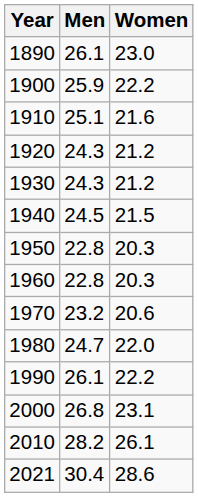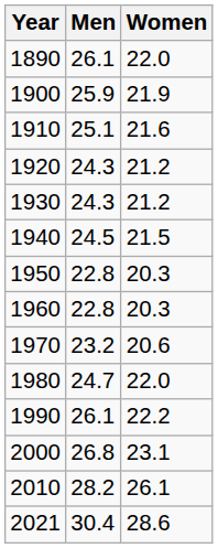1890 | Women: 23.0 -> 22.0
1900 | Women: 22.2 -> 21.9
